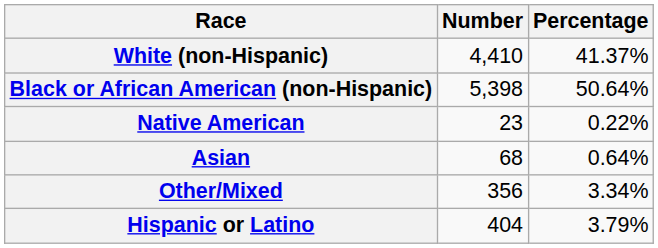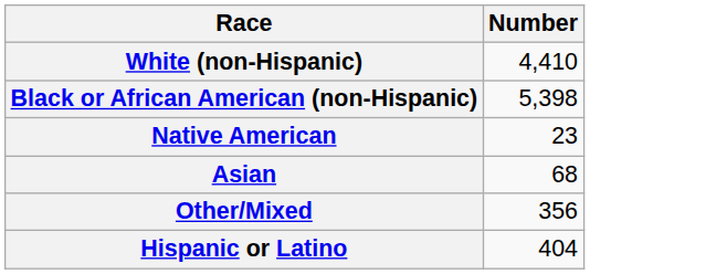- column: Percentage | 41.37% | 50.64% | 0.22% | 0.64% | 3.34% | 3.79%
